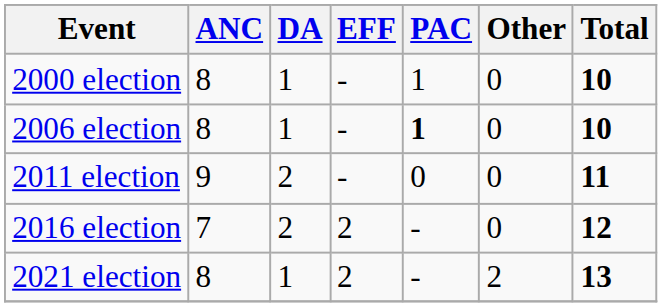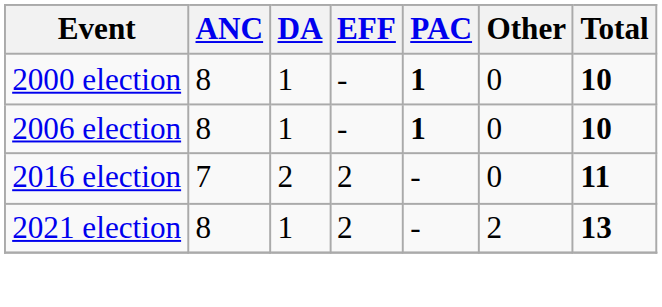2000 election | PAC: normal -> bold
- row: 2011 election | 9 | 2 | - | 0 | 0 | 11
2016 election | Total: 12 -> 11
